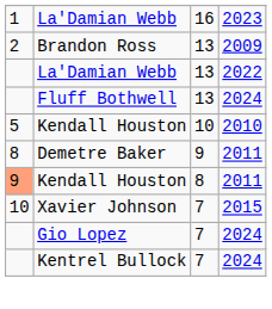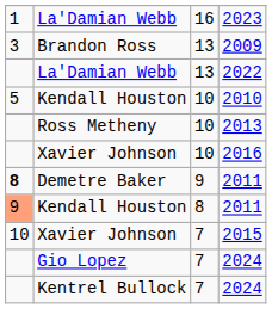Brandon Ross | column 1: 2 -> 3
- row: Fluff Bothwell | 13 | 2024
+ row: Ross Metheny | 10 | 2013
+ row: Xavier Johnson | 10 | 2016
Demetre Baker | column 1: normal -> bold
